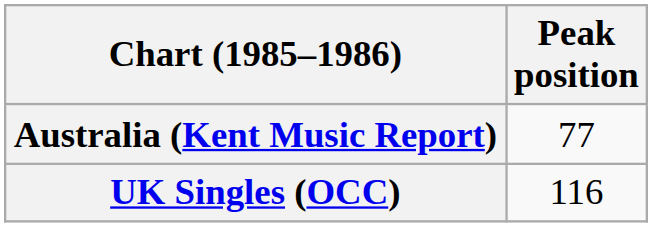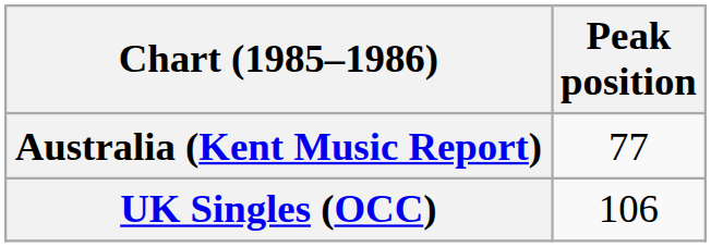UK Singles (OCC) | Peak position: 116 -> 106
